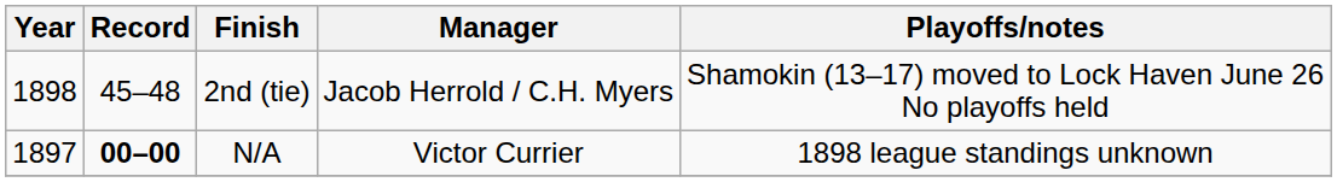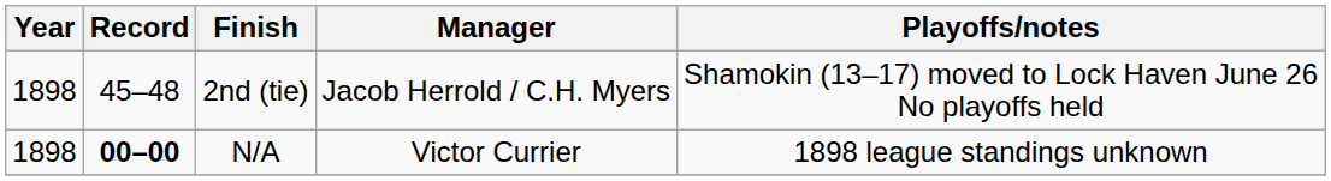N/A | Year: 1897 -> 1898
